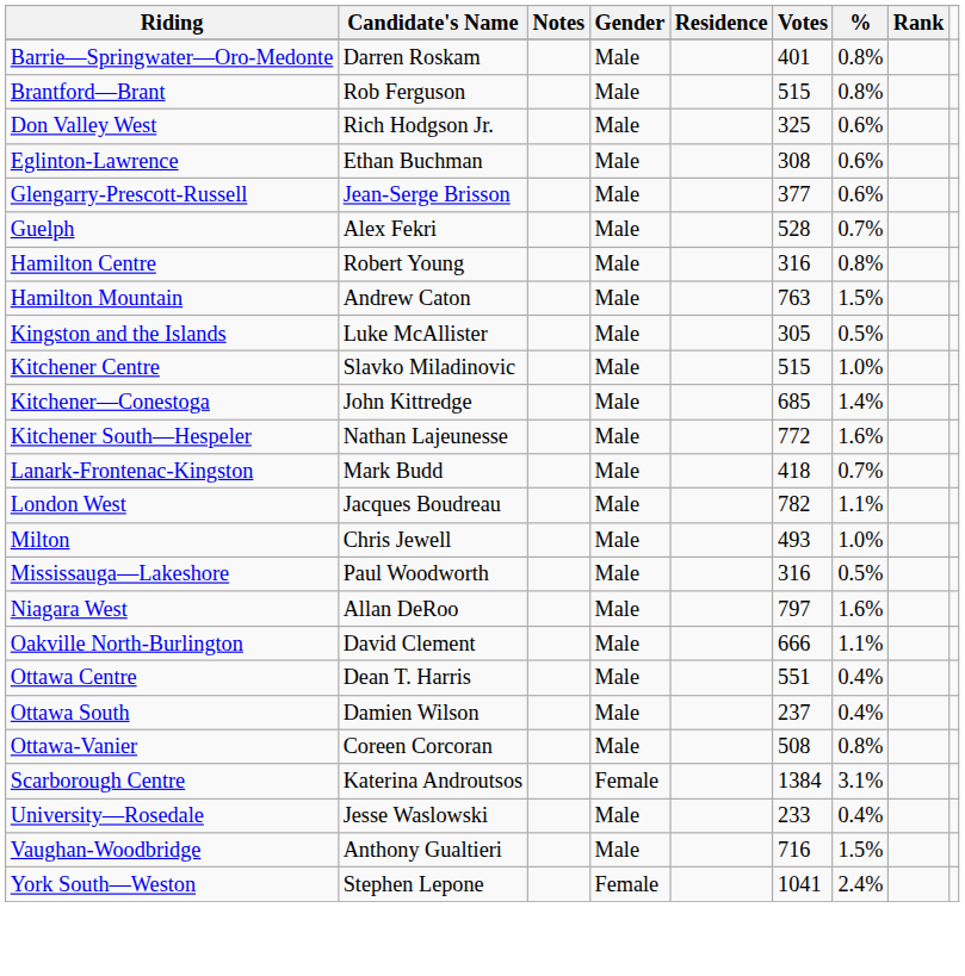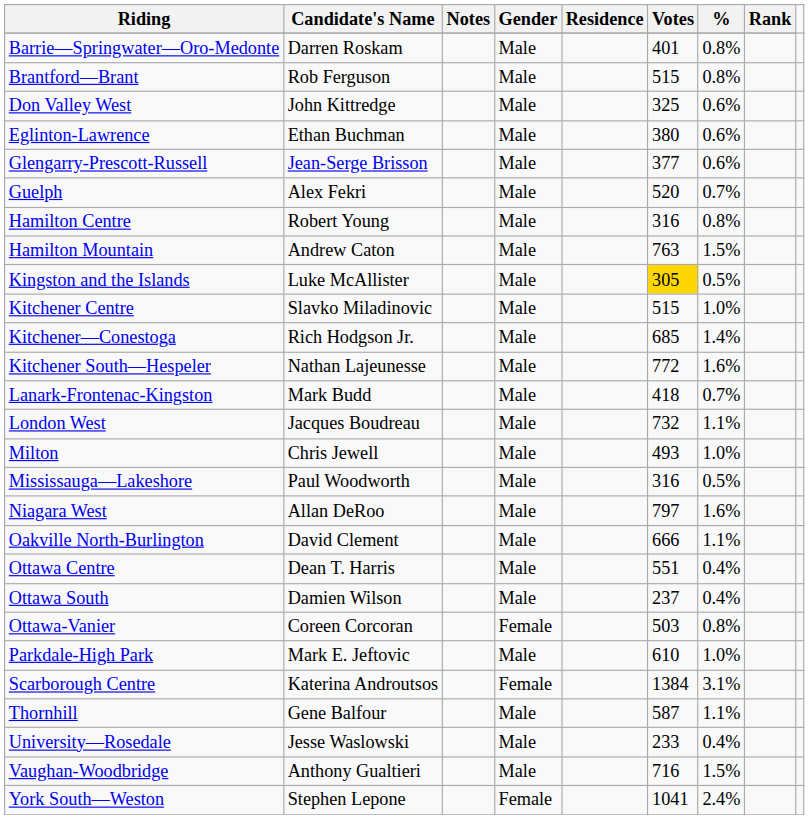Don Valley West | Candidate's Name: Rich Hodgson Jr. -> John Kittredge
Eglinton-Lawrence | Votes: 308 -> 380
Guelph | Votes: 528 -> 520
Kingston and the Islands | Votes: no background -> gold background
Kitchener—Conestoga | Candidate's Name: John Kittredge -> Rich Hodgson Jr.
London West | Votes: 782 -> 732
Ottawa-Vanier | Gender: Male -> Female
Ottawa-Vanier | Votes: 508 -> 503
+ row: Parkdale-High Park | Mark E. Jeftovic | Male | 610 | 1.0%
+ row: Thornhill | Gene Balfour | Male | 587 | 1.1%
